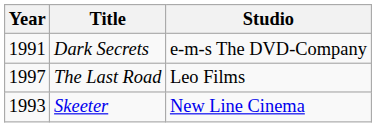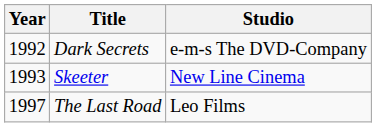Dark Secrets | Year: 1991 -> 1992
rows swapped: Skeeter <-> The Last Road
